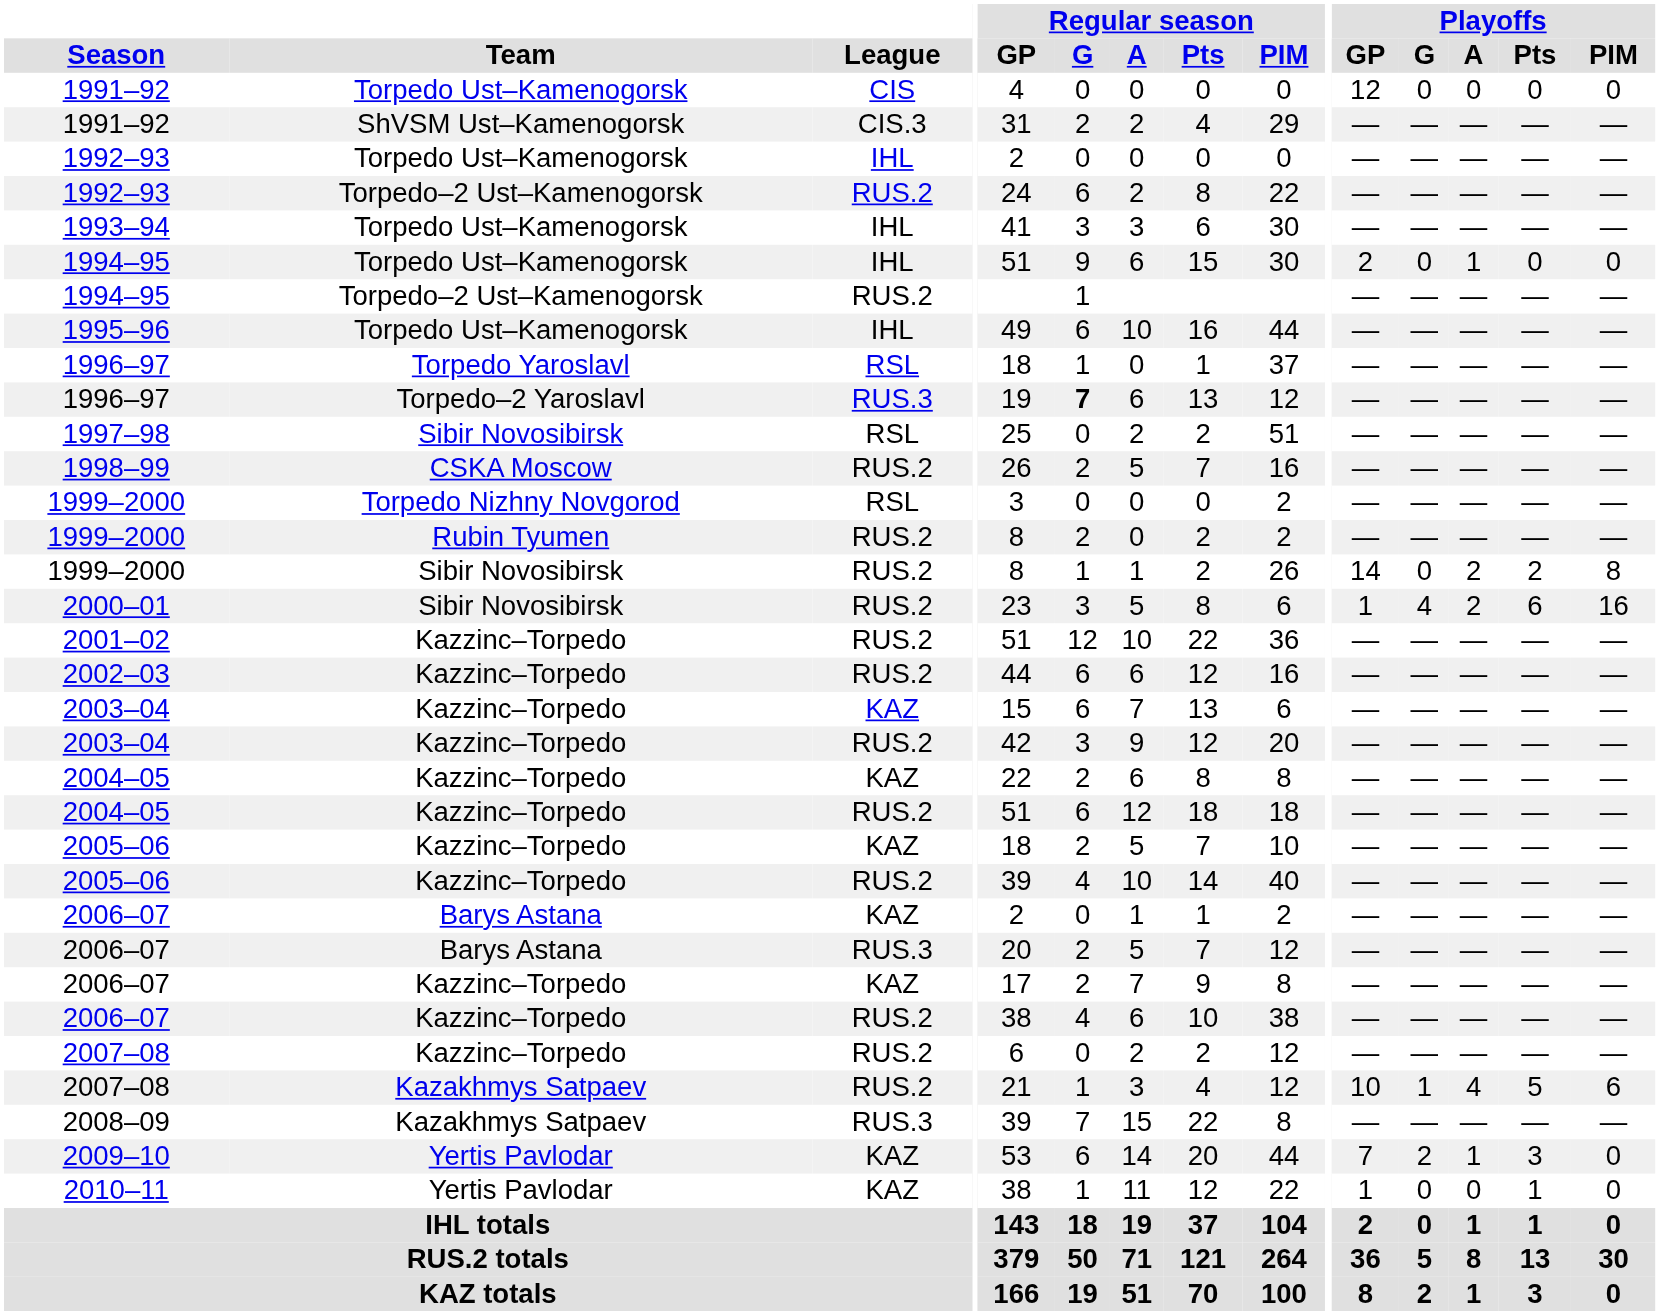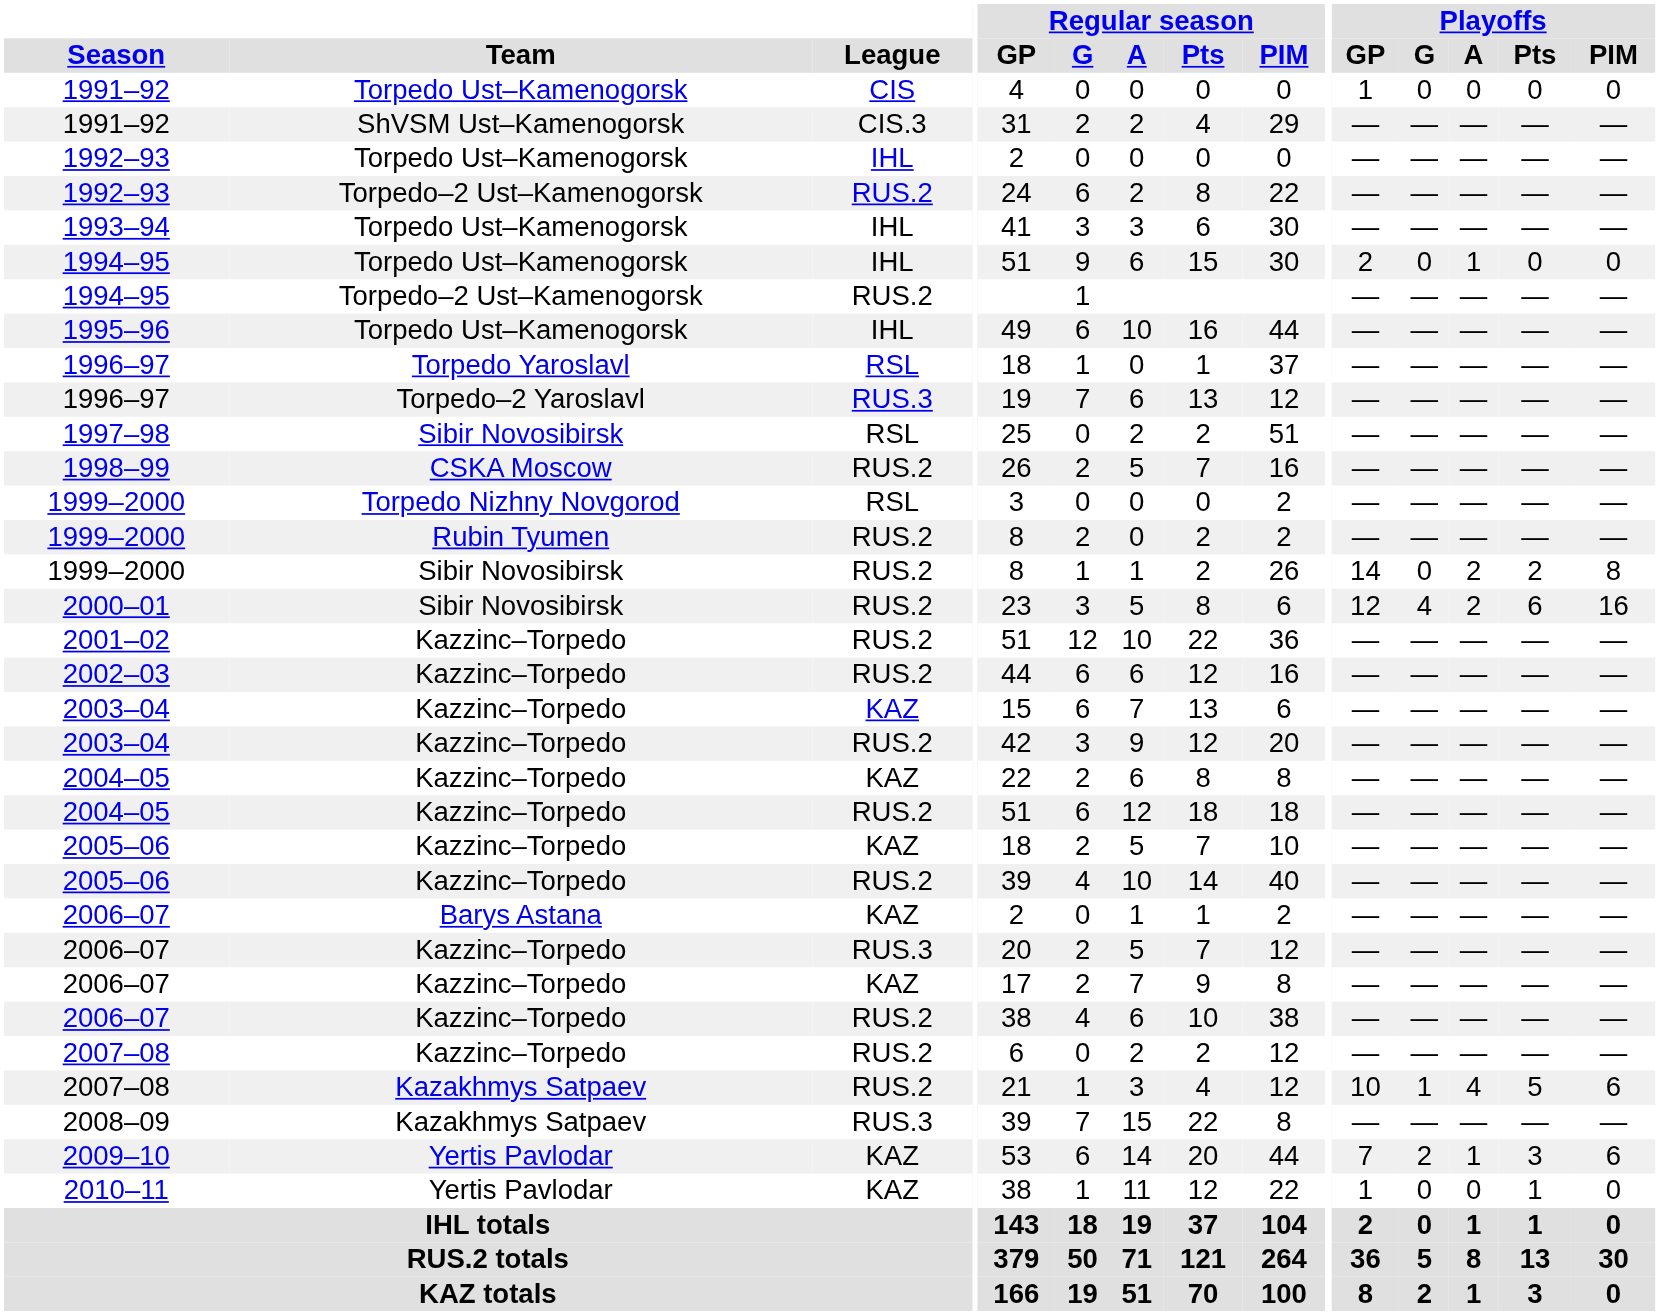1991–92 / CIS | Playoffs / GP: 12 -> 1
1996–97 / RUS.3 | Regular season / G: bold -> normal
2000–01 | Playoffs / GP: 1 -> 12
2006–07 / RUS.3 | Team: Barys Astana -> Kazzinc–Torpedo
2009–10 | Playoffs / PIM: 0 -> 6
